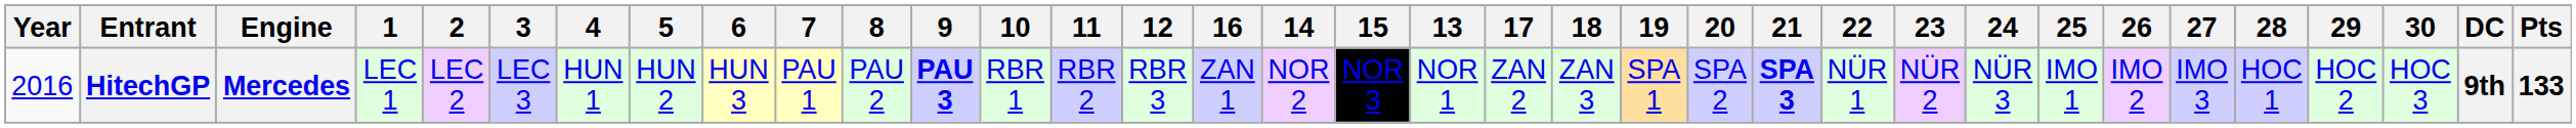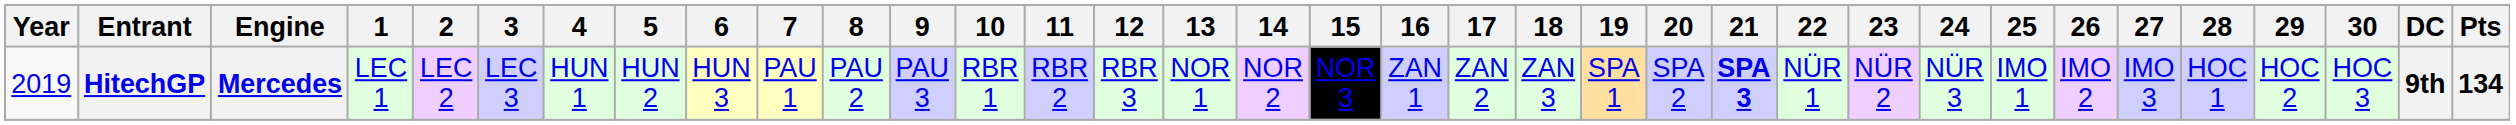columns swapped: 13 <-> 16
HitechGP | Year: 2016 -> 2019
HitechGP | 9: bold -> normal
HitechGP | Pts: 133 -> 134
